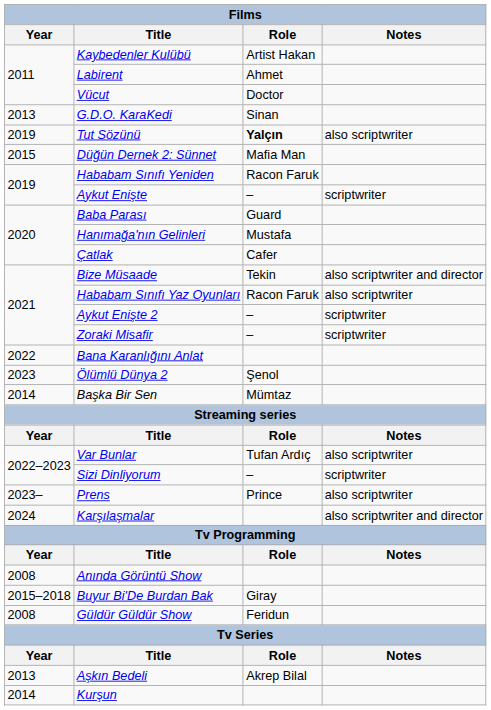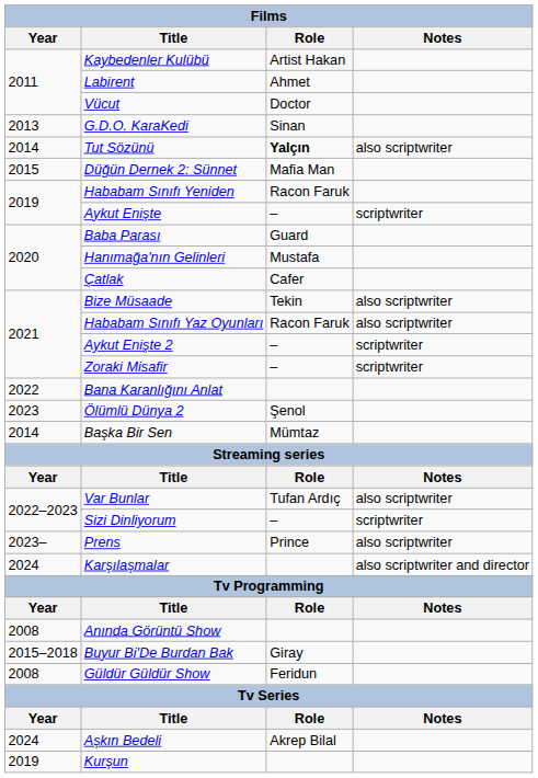Tut Sözünü | Year: 2019 -> 2014
Bize Müsaade | Notes: also scriptwriter and director -> also scriptwriter
Aşkın Bedeli | Year: 2013 -> 2024
Kurşun | Year: 2014 -> 2019
